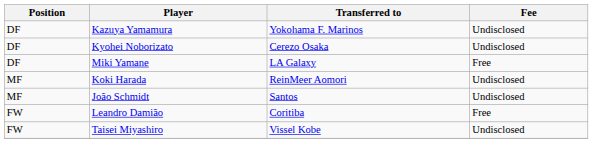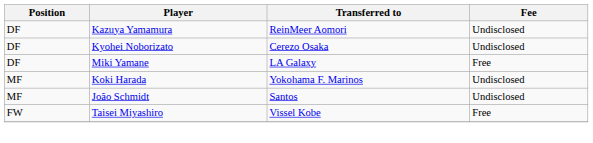Kazuya Yamamura | Transferred to: Yokohama F. Marinos -> ReinMeer Aomori
Koki Harada | Transferred to: ReinMeer Aomori -> Yokohama F. Marinos
- row: FW | Leandro Damião | Coritiba | Free
Taisei Miyashiro | Fee: Undisclosed -> Free
